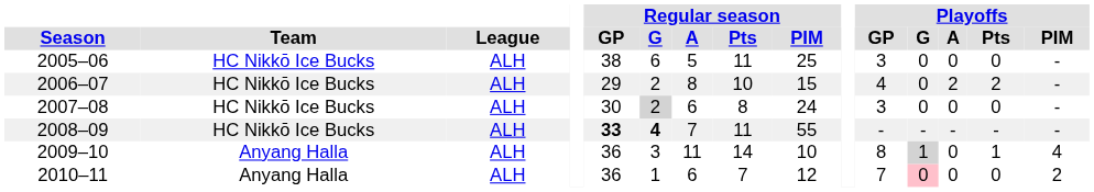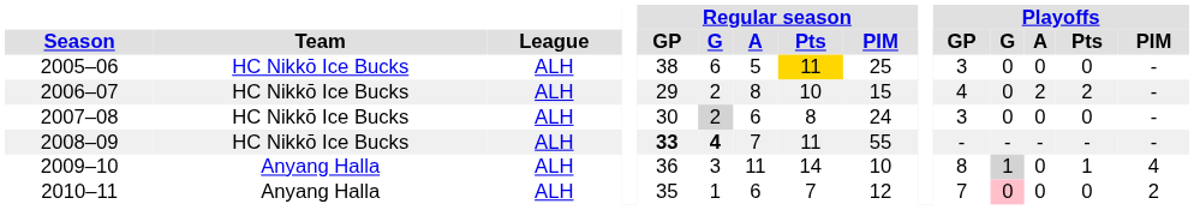2005–06 | Regular season / Pts: no background -> gold background
2010–11 | Regular season / GP: 36 -> 35
